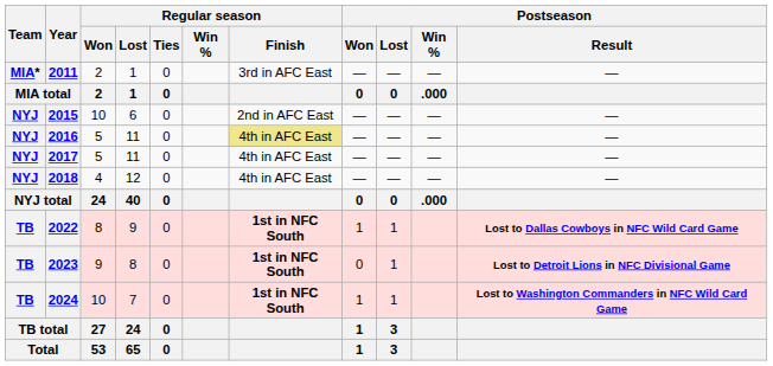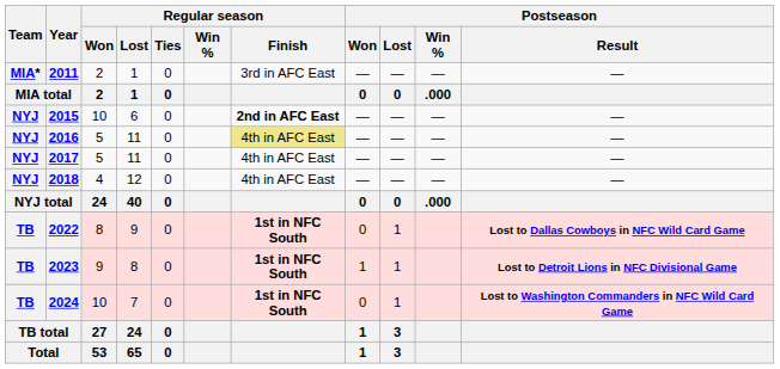2015 | Regular season / Finish: normal -> bold
2022 | Postseason / Won: 1 -> 0
2023 | Postseason / Won: 0 -> 1
2024 | Postseason / Won: 1 -> 0
